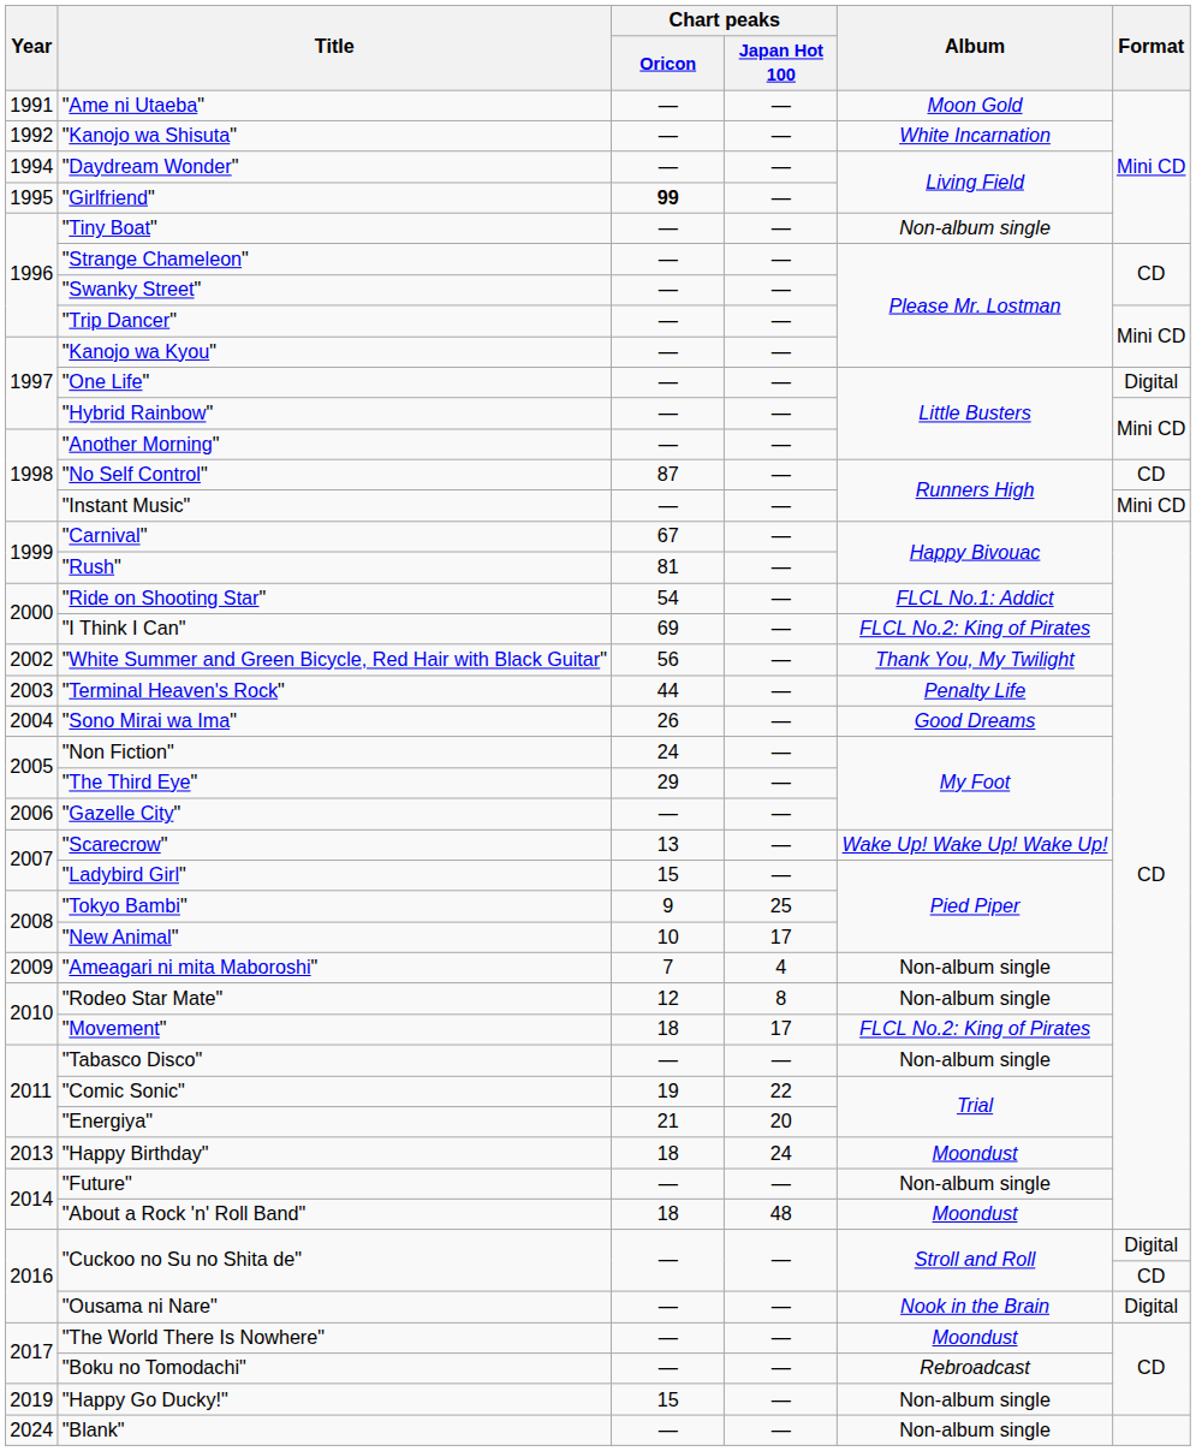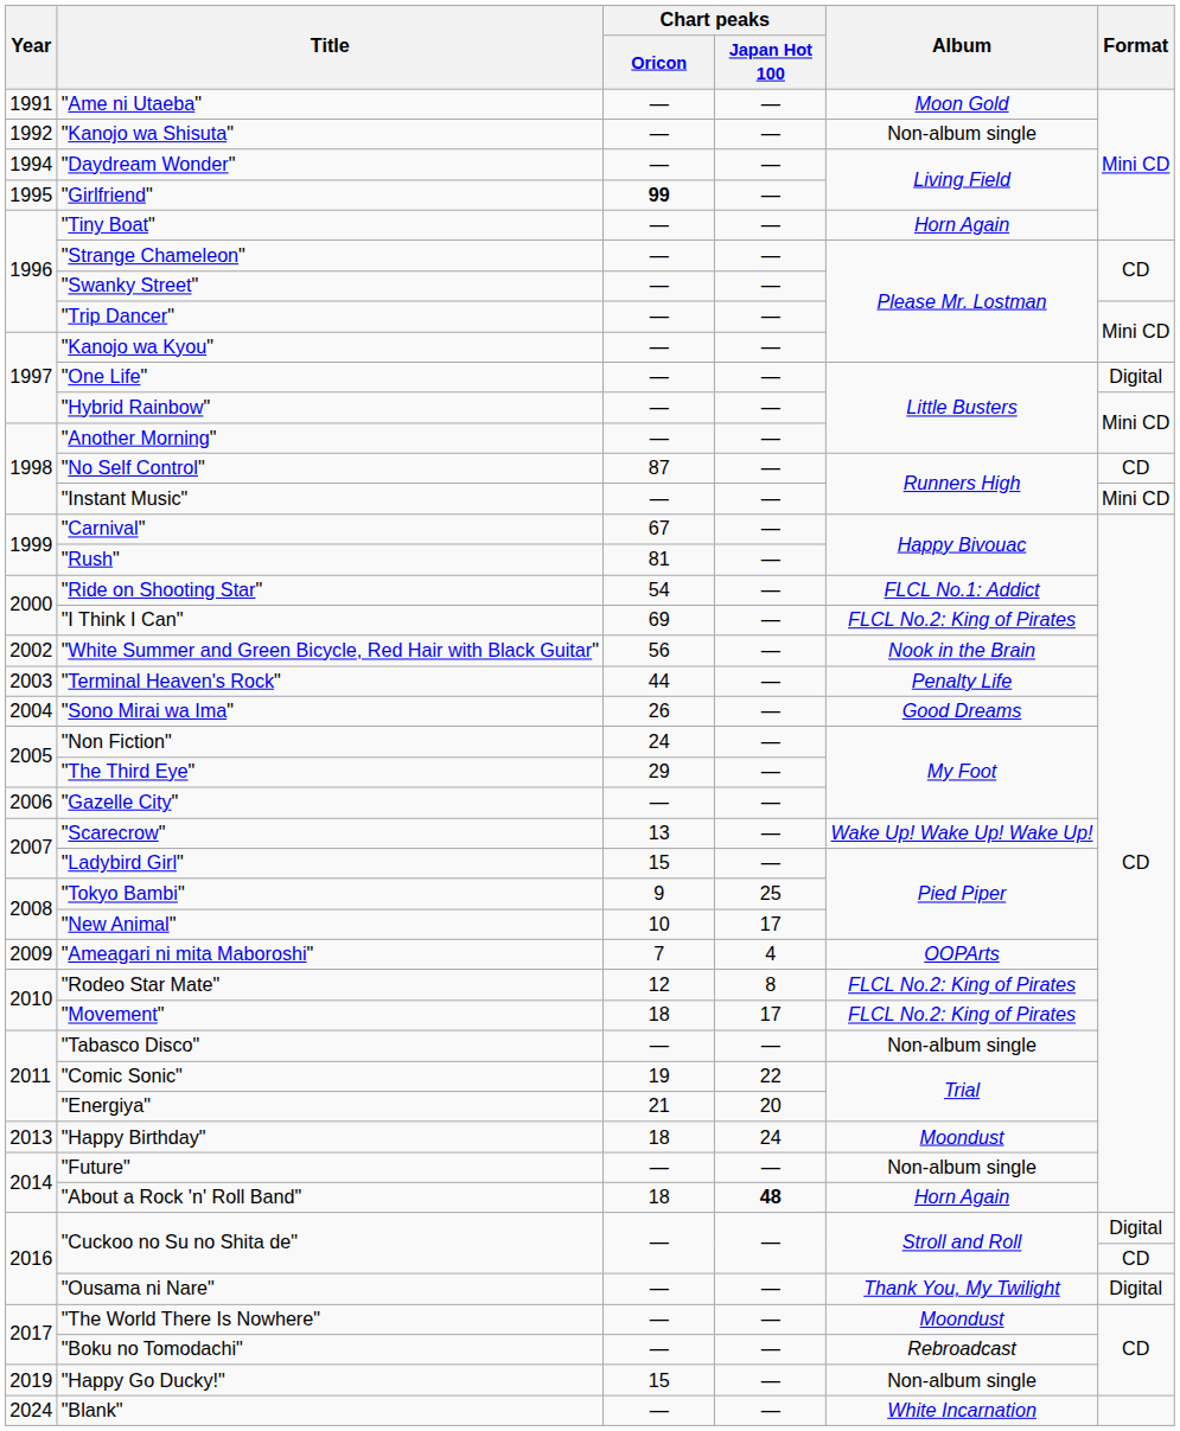"Kanojo wa Shisuta" | Album: White Incarnation -> Non-album single
"Tiny Boat" | Album: Non-album single -> Horn Again
"White Summer and Green Bicycle, Red Hair with Black Guitar" | Album: Thank You, My Twilight -> Nook in the Brain
"Ameagari ni mita Maboroshi" | Album: Non-album single -> OOPArts
"Rodeo Star Mate" | Album: Non-album single -> FLCL No.2: King of Pirates
"About a Rock 'n' Roll Band" | Chart peaks / Japan Hot 100: normal -> bold
"About a Rock 'n' Roll Band" | Album: Moondust -> Horn Again
"Ousama ni Nare" | Album: Nook in the Brain -> Thank You, My Twilight
"Blank" | Album: Non-album single -> White Incarnation
